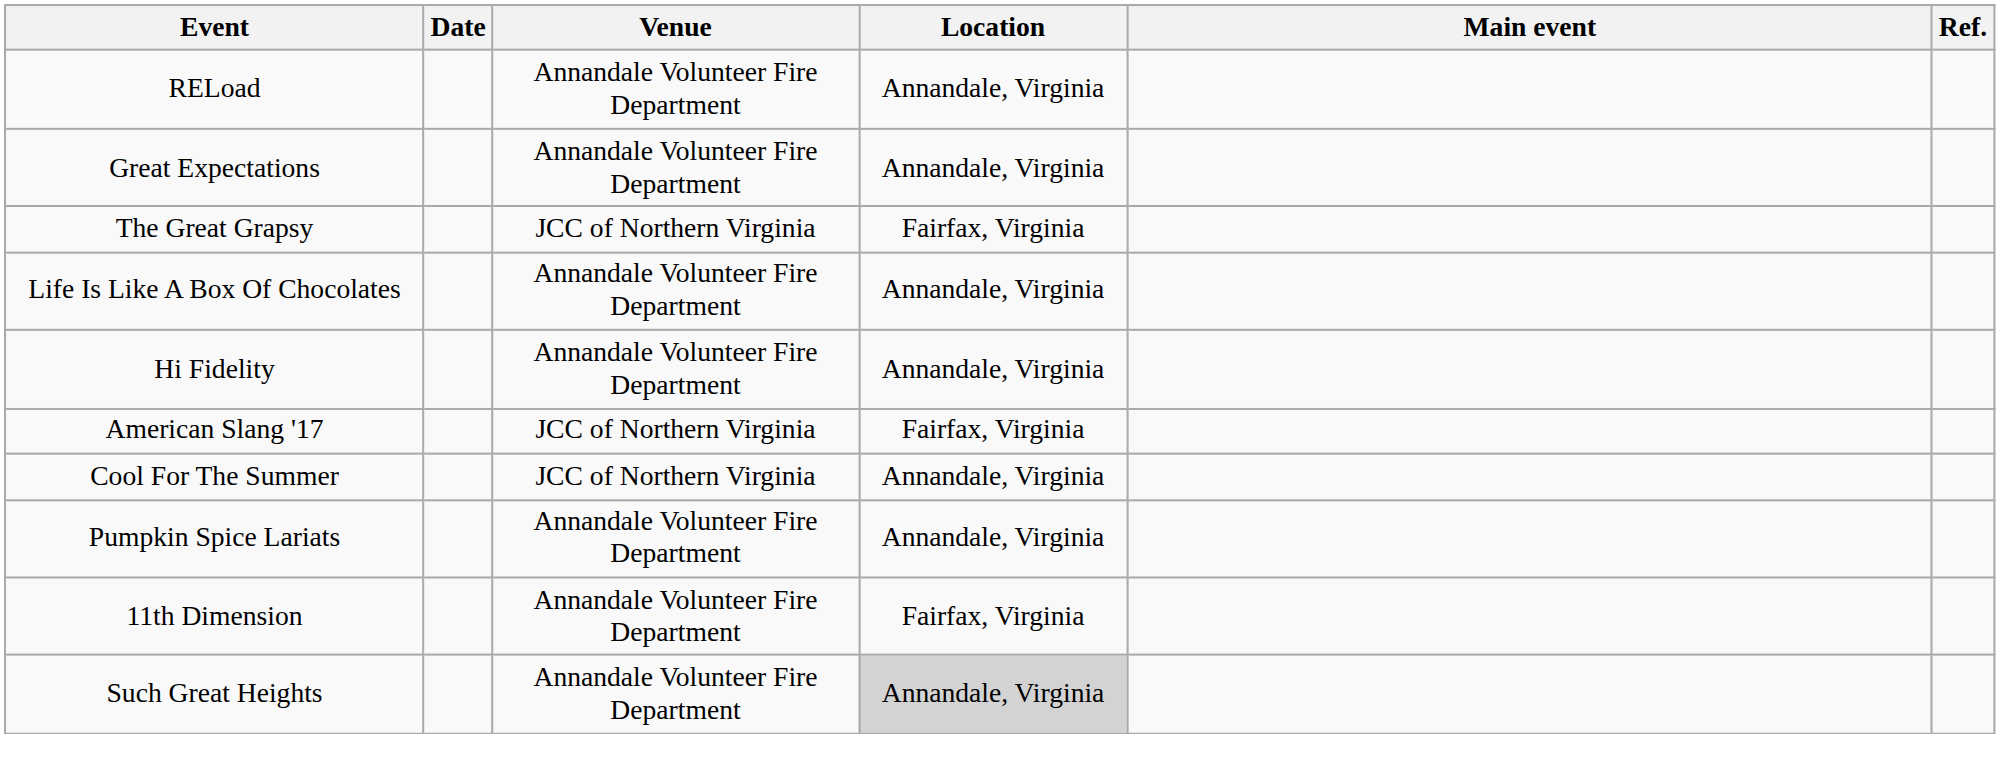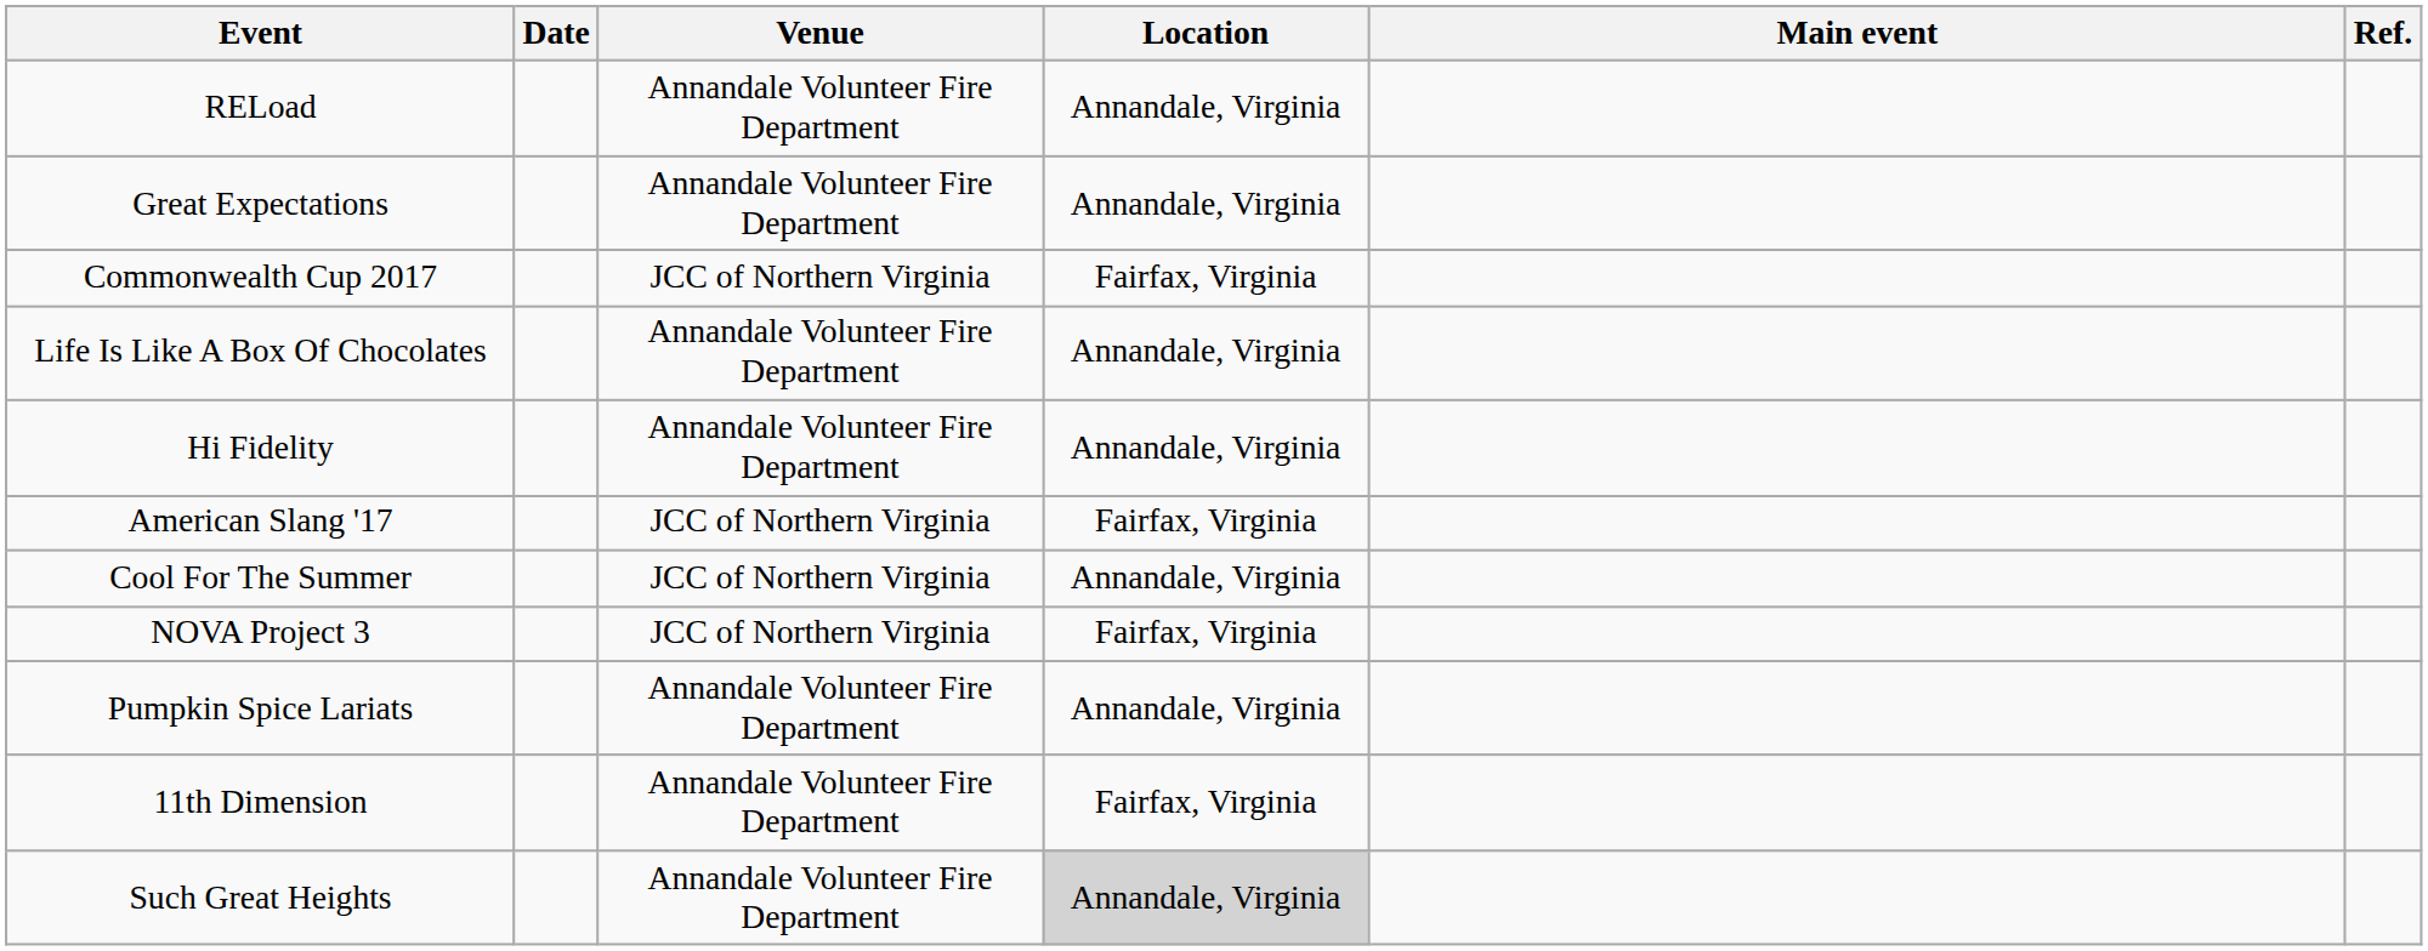+ row: Commonwealth Cup 2017 | JCC of Northern Virginia | Fairfax, Virginia
- row: The Great Grapsy | JCC of Northern Virginia | Fairfax, Virginia
+ row: NOVA Project 3 | JCC of Northern Virginia | Fairfax, Virginia
